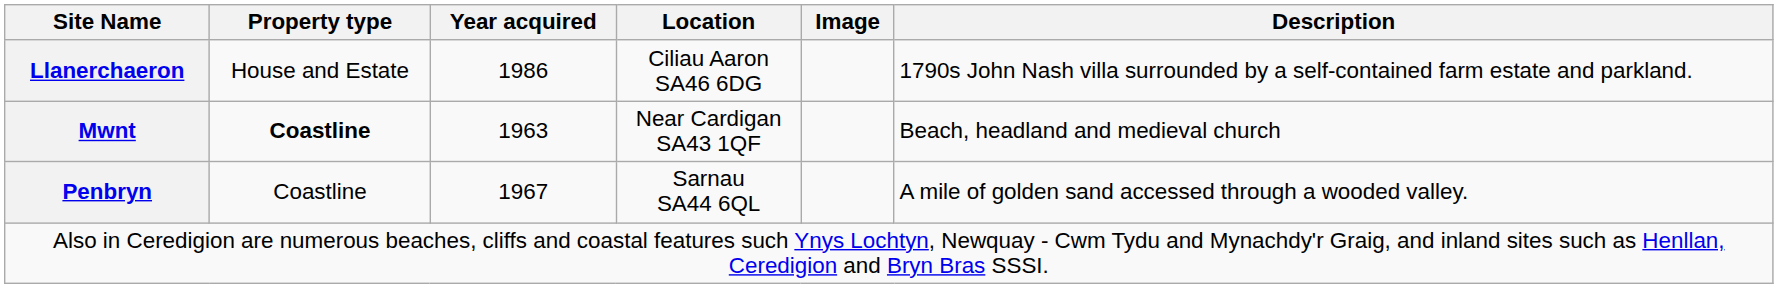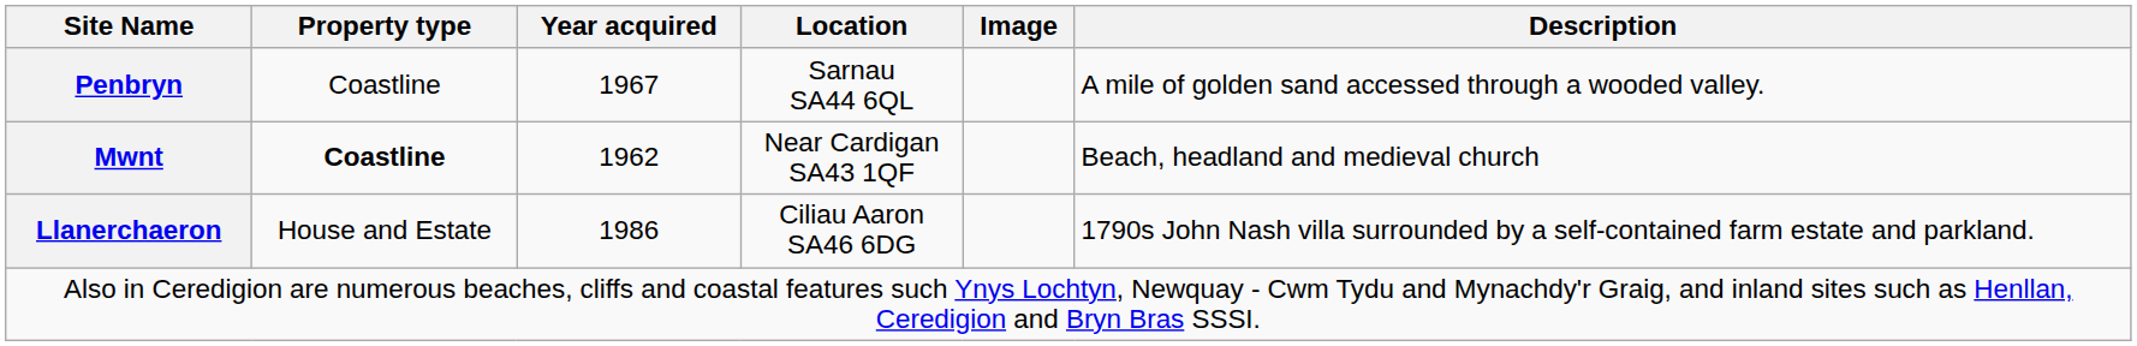rows swapped: Llanerchaeron <-> Penbryn
Mwnt | Year acquired: 1963 -> 1962
